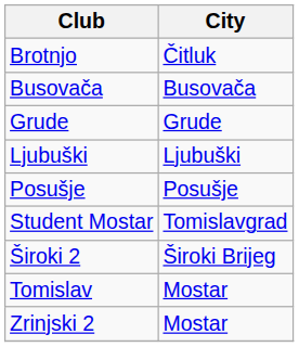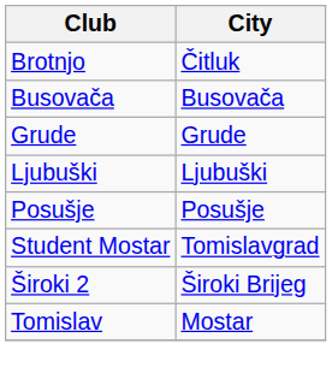- row: Zrinjski 2 | Mostar
